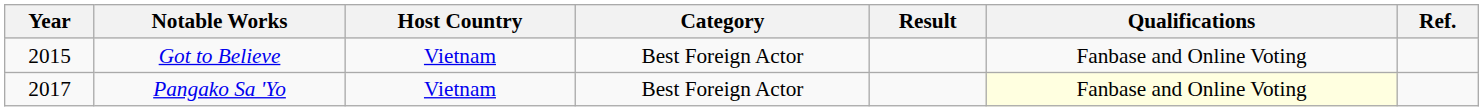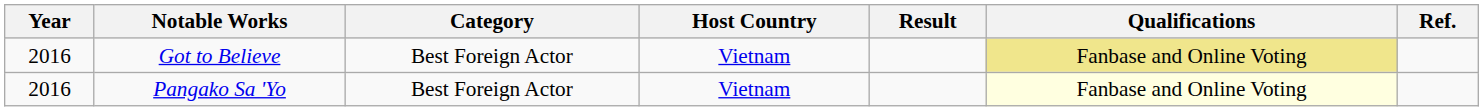columns swapped: Category <-> Host Country
Got to Believe | Year: 2015 -> 2016
Got to Believe | Qualifications: no background -> khaki background
Pangako Sa 'Yo | Year: 2017 -> 2016
